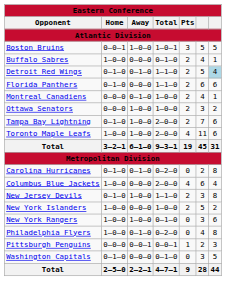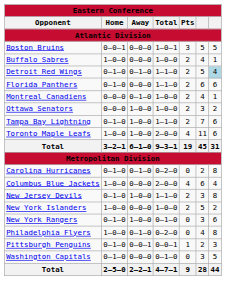Boston Bruins | column 3: 1–0–0 -> 0–0–0
Buffalo Sabres | column 4: 0–1–0 -> 1–0–0
Tampa Bay Lightning | column 4: 2–0–0 -> 1–1–0
New York Rangers | column 2: 1–0–0 -> 0–1–0
Pittsburgh Penguins | column 2: 0–0–0 -> 0–1–0
